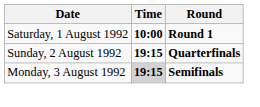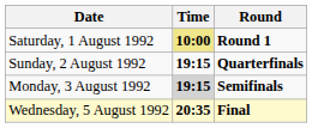Saturday, 1 August 1992 | Time: no background -> khaki background
+ row: Wednesday, 5 August 1992 | 20:35 | Final
